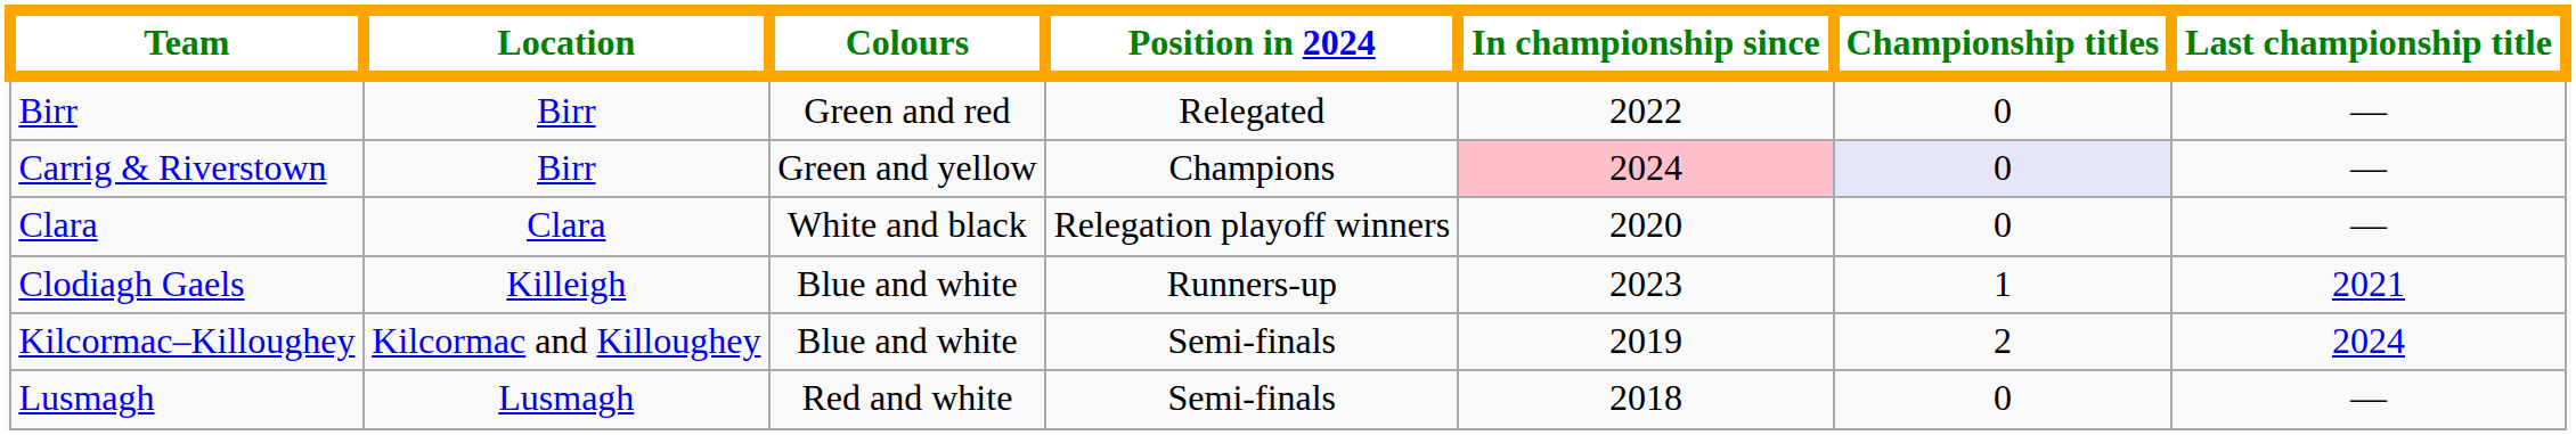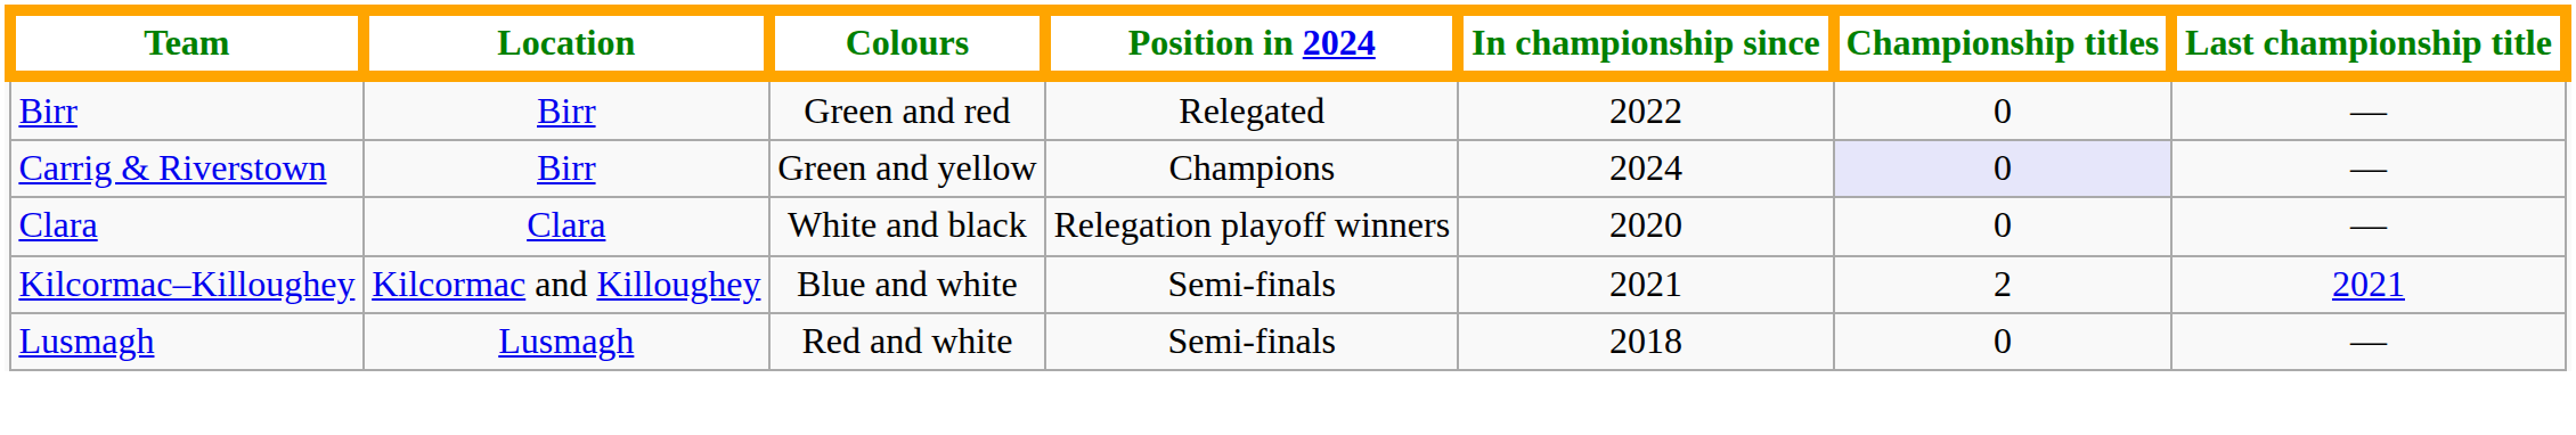Carrig & Riverstown | In championship since: pink background -> no background
- row: Clodiagh Gaels | Killeigh | Blue and white | Runners-up | 2023 | 1 | 2021
Kilcormac–Killoughey | In championship since: 2019 -> 2021
Kilcormac–Killoughey | Last championship title: 2024 -> 2021
